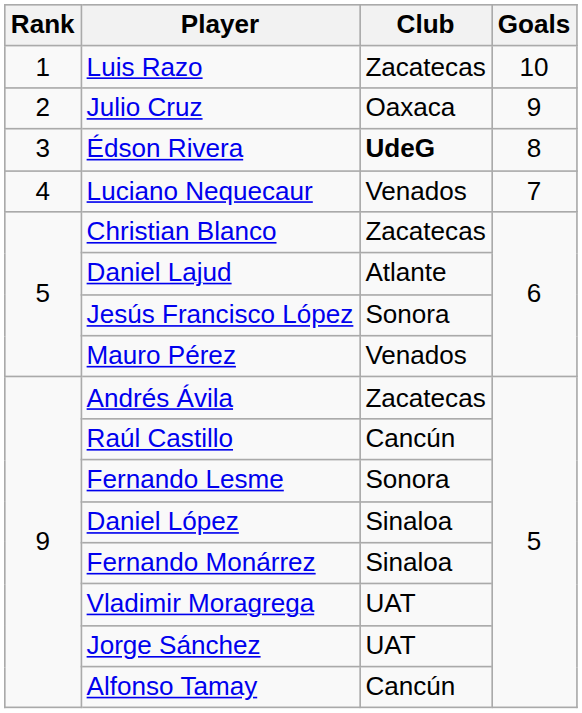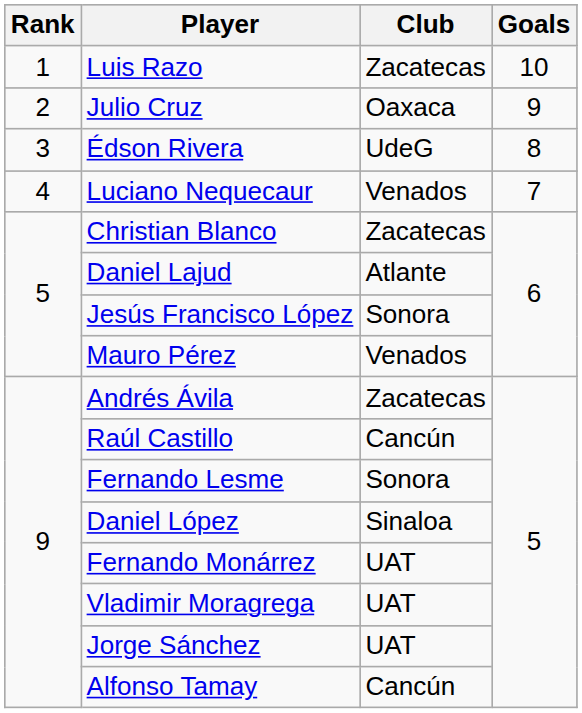Édson Rivera | Club: bold -> normal
Fernando Monárrez | Club: Sinaloa -> UAT
